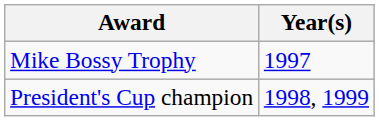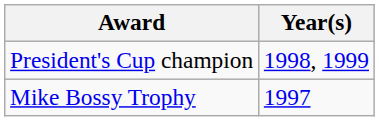rows swapped: Mike Bossy Trophy <-> President's Cup champion
